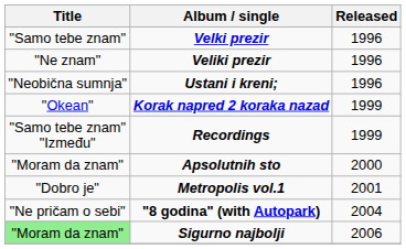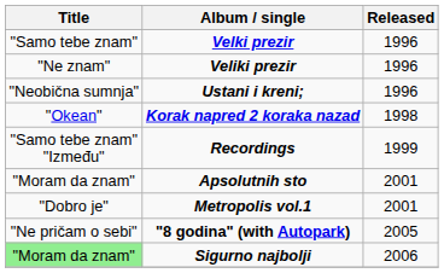Korak napred 2 koraka nazad | Released: 1999 -> 1998
Apsolutnih sto | Released: 2000 -> 2001
"8 godina" (with Autopark) | Released: 2004 -> 2005
